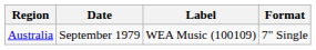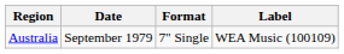columns swapped: Label <-> Format
